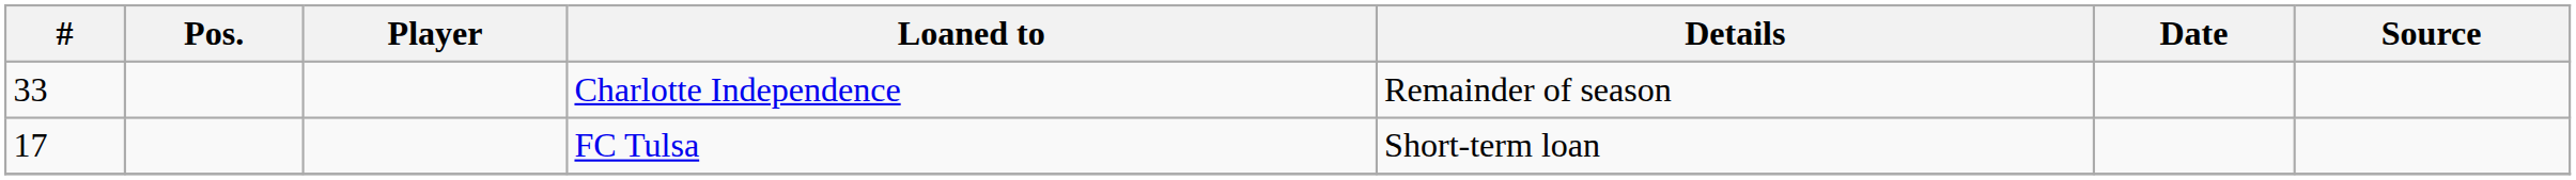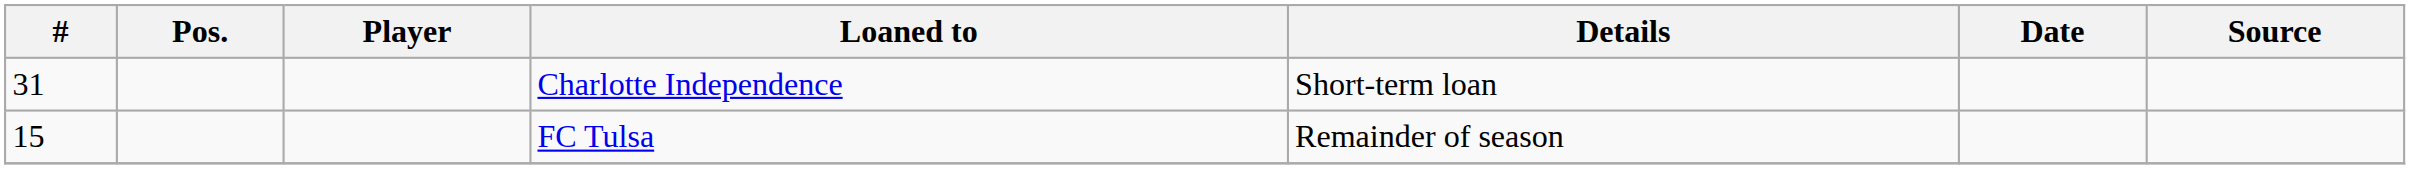Charlotte Independence | #: 33 -> 31
Charlotte Independence | Details: Remainder of season -> Short-term loan
FC Tulsa | #: 17 -> 15
FC Tulsa | Details: Short-term loan -> Remainder of season
